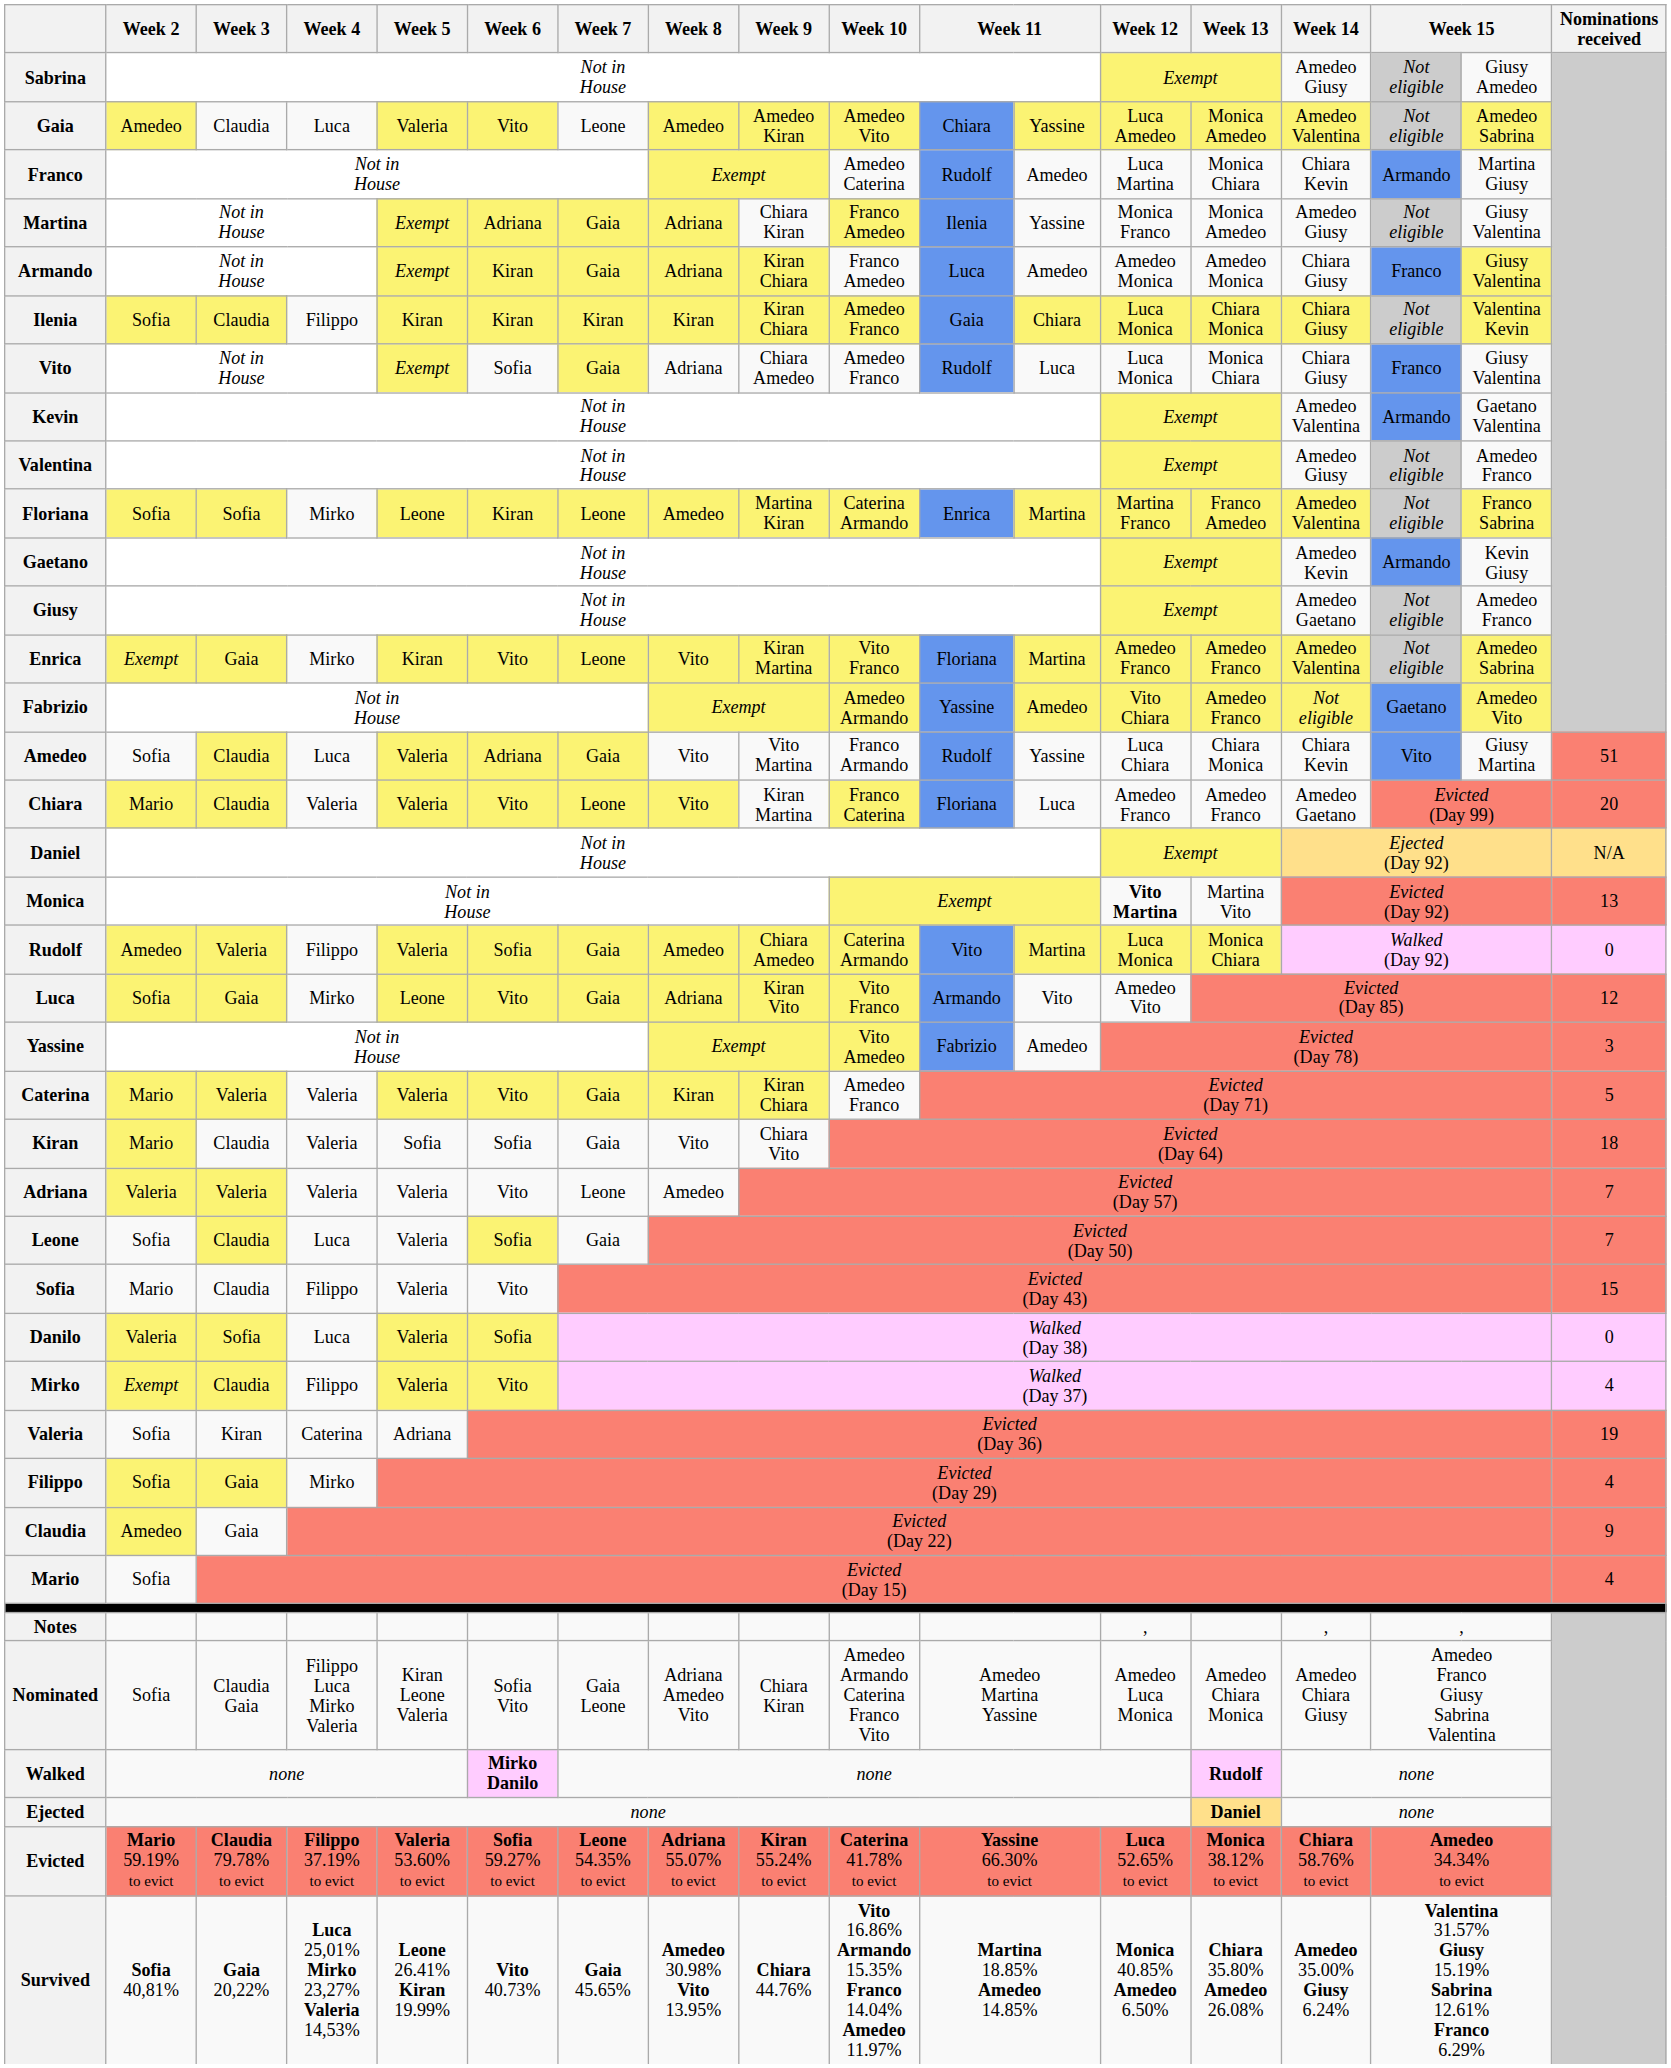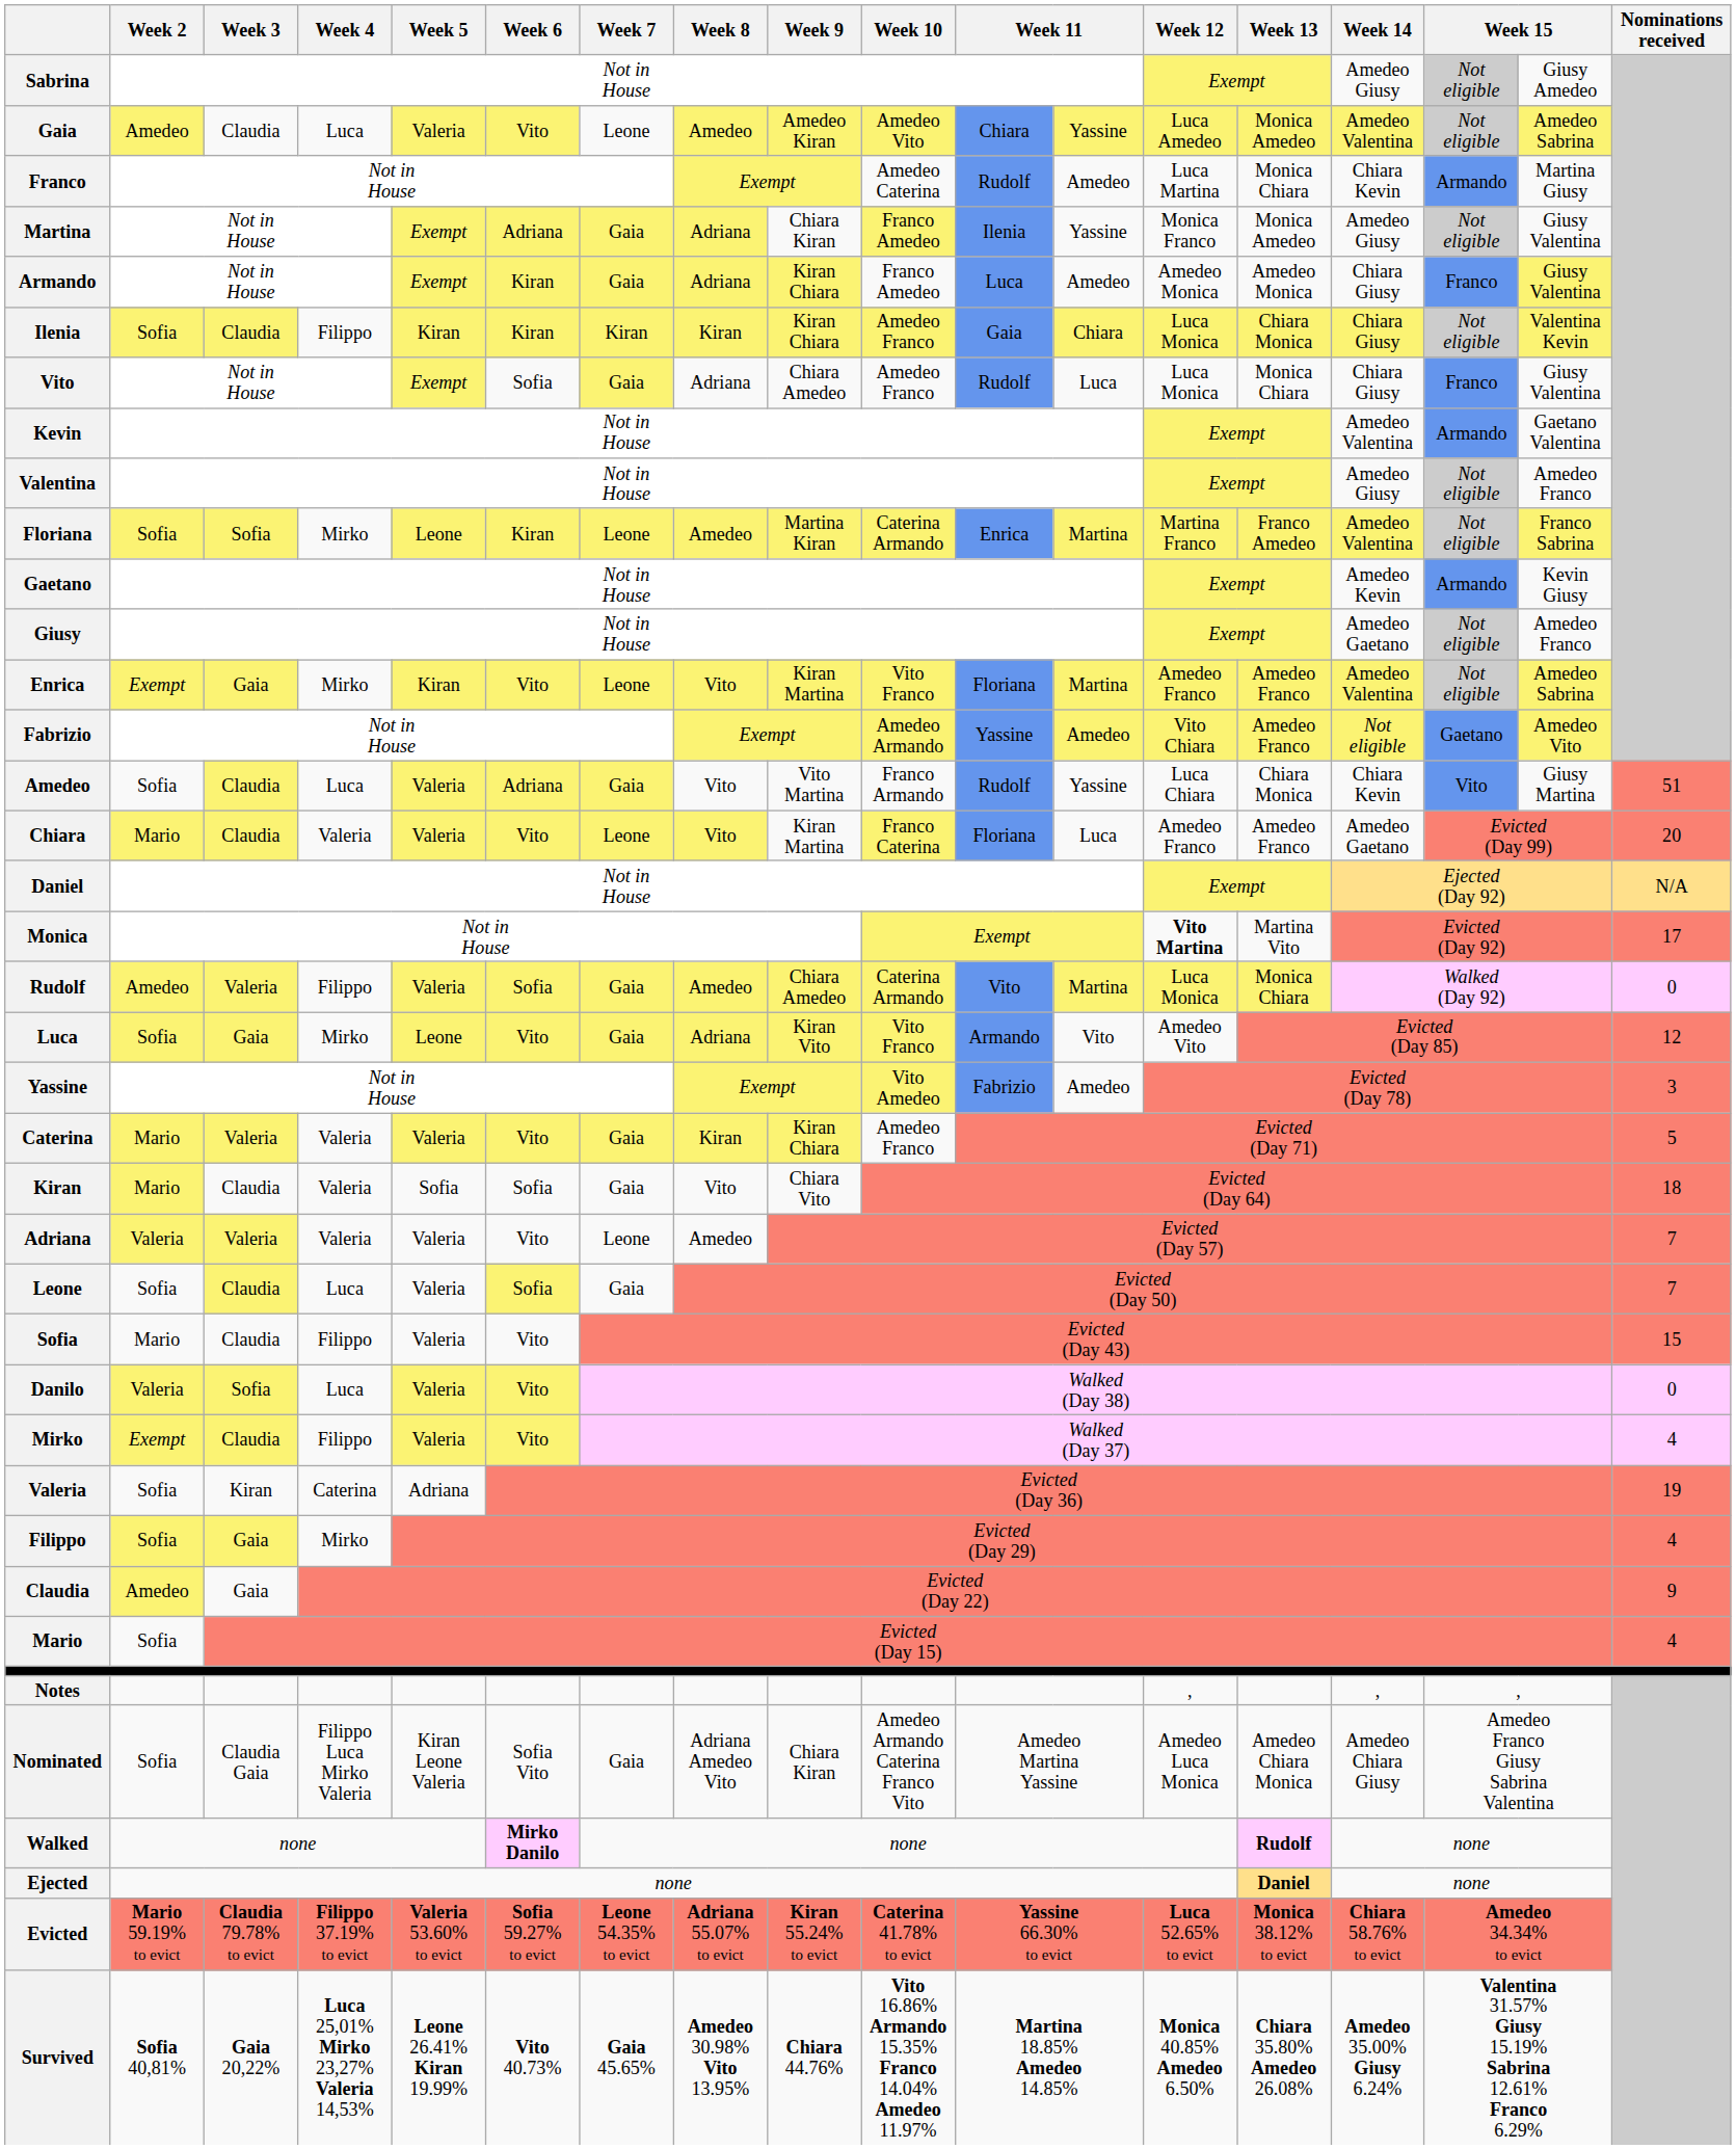Monica | Nominations received: 13 -> 17
Danilo | Week 6: Sofia -> Vito
Nominated | Week 7: Gaia Leone -> Gaia
